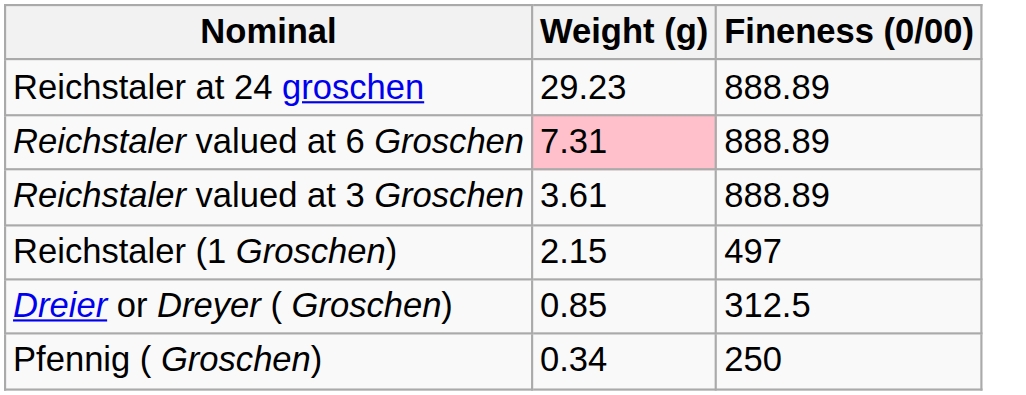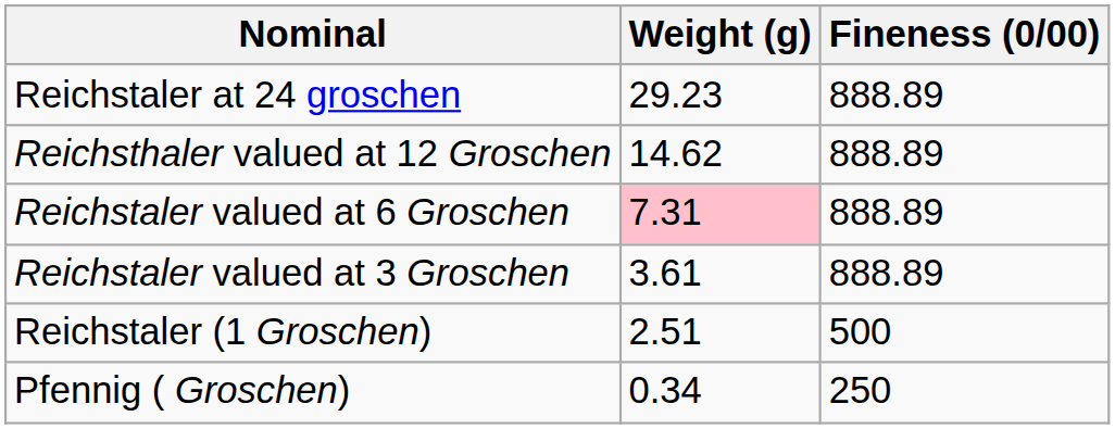+ row: Reichsthaler valued at 12 Groschen | 14.62 | 888.89
Reichstaler (1 Groschen) | Weight (g): 2.15 -> 2.51
Reichstaler (1 Groschen) | Fineness (0/00): 497 -> 500
- row: Dreier or Dreyer ( Groschen) | 0.85 | 312.5
